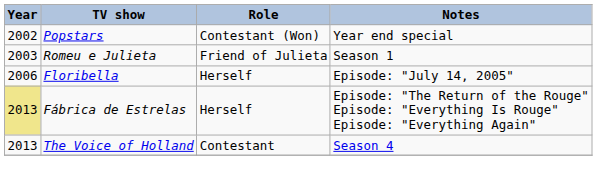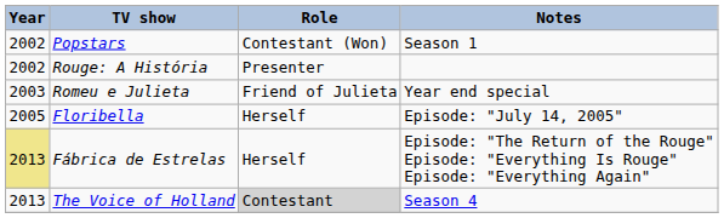Popstars | Notes: Year end special -> Season 1
+ row: 2002 | Rouge: A História | Presenter
Romeu e Julieta | Notes: Season 1 -> Year end special
Floribella | Year: 2006 -> 2005
The Voice of Holland | Role: no background -> lightgrey background
